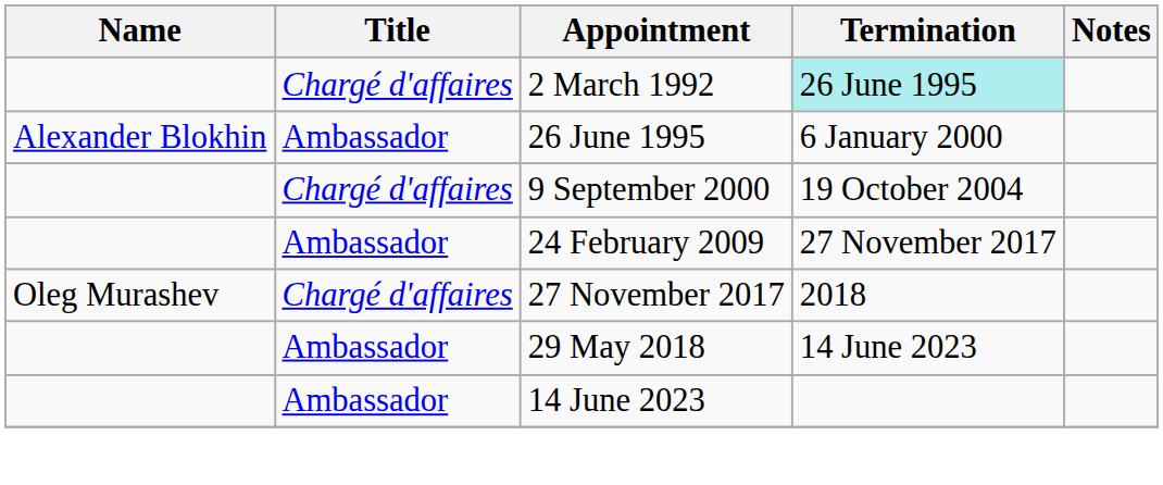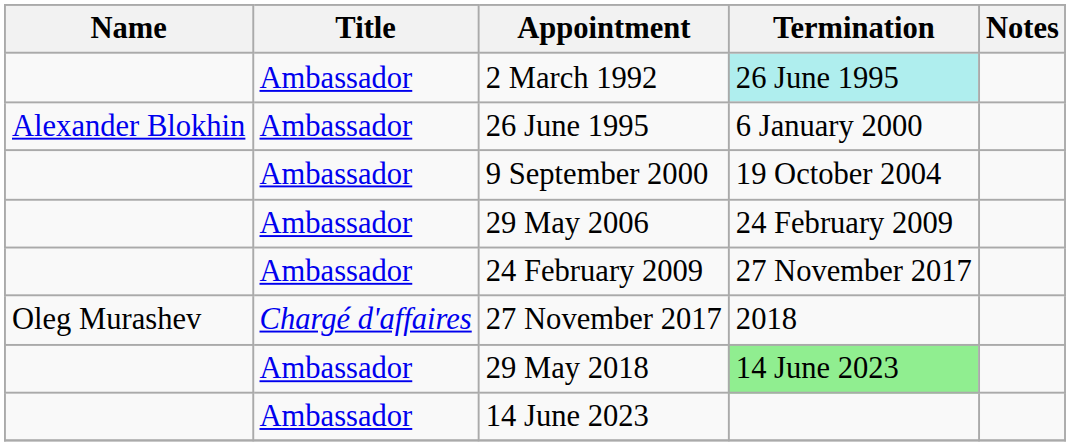2 March 1992 | Title: Chargé d'affaires -> Ambassador
9 September 2000 | Title: Chargé d'affaires -> Ambassador
+ row: Ambassador | 29 May 2006 | 24 February 2009
29 May 2018 | Termination: no background -> lightgreen background
